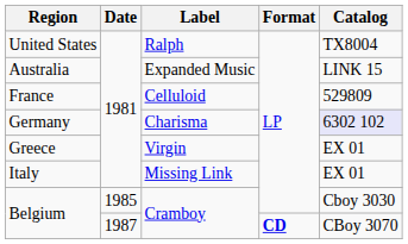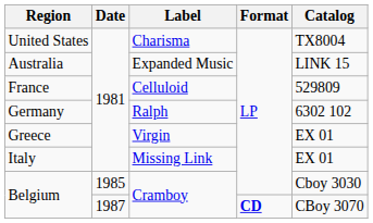United States | Label: Ralph -> Charisma
Germany | Label: Charisma -> Ralph
Germany | Catalog: lavender background -> no background
